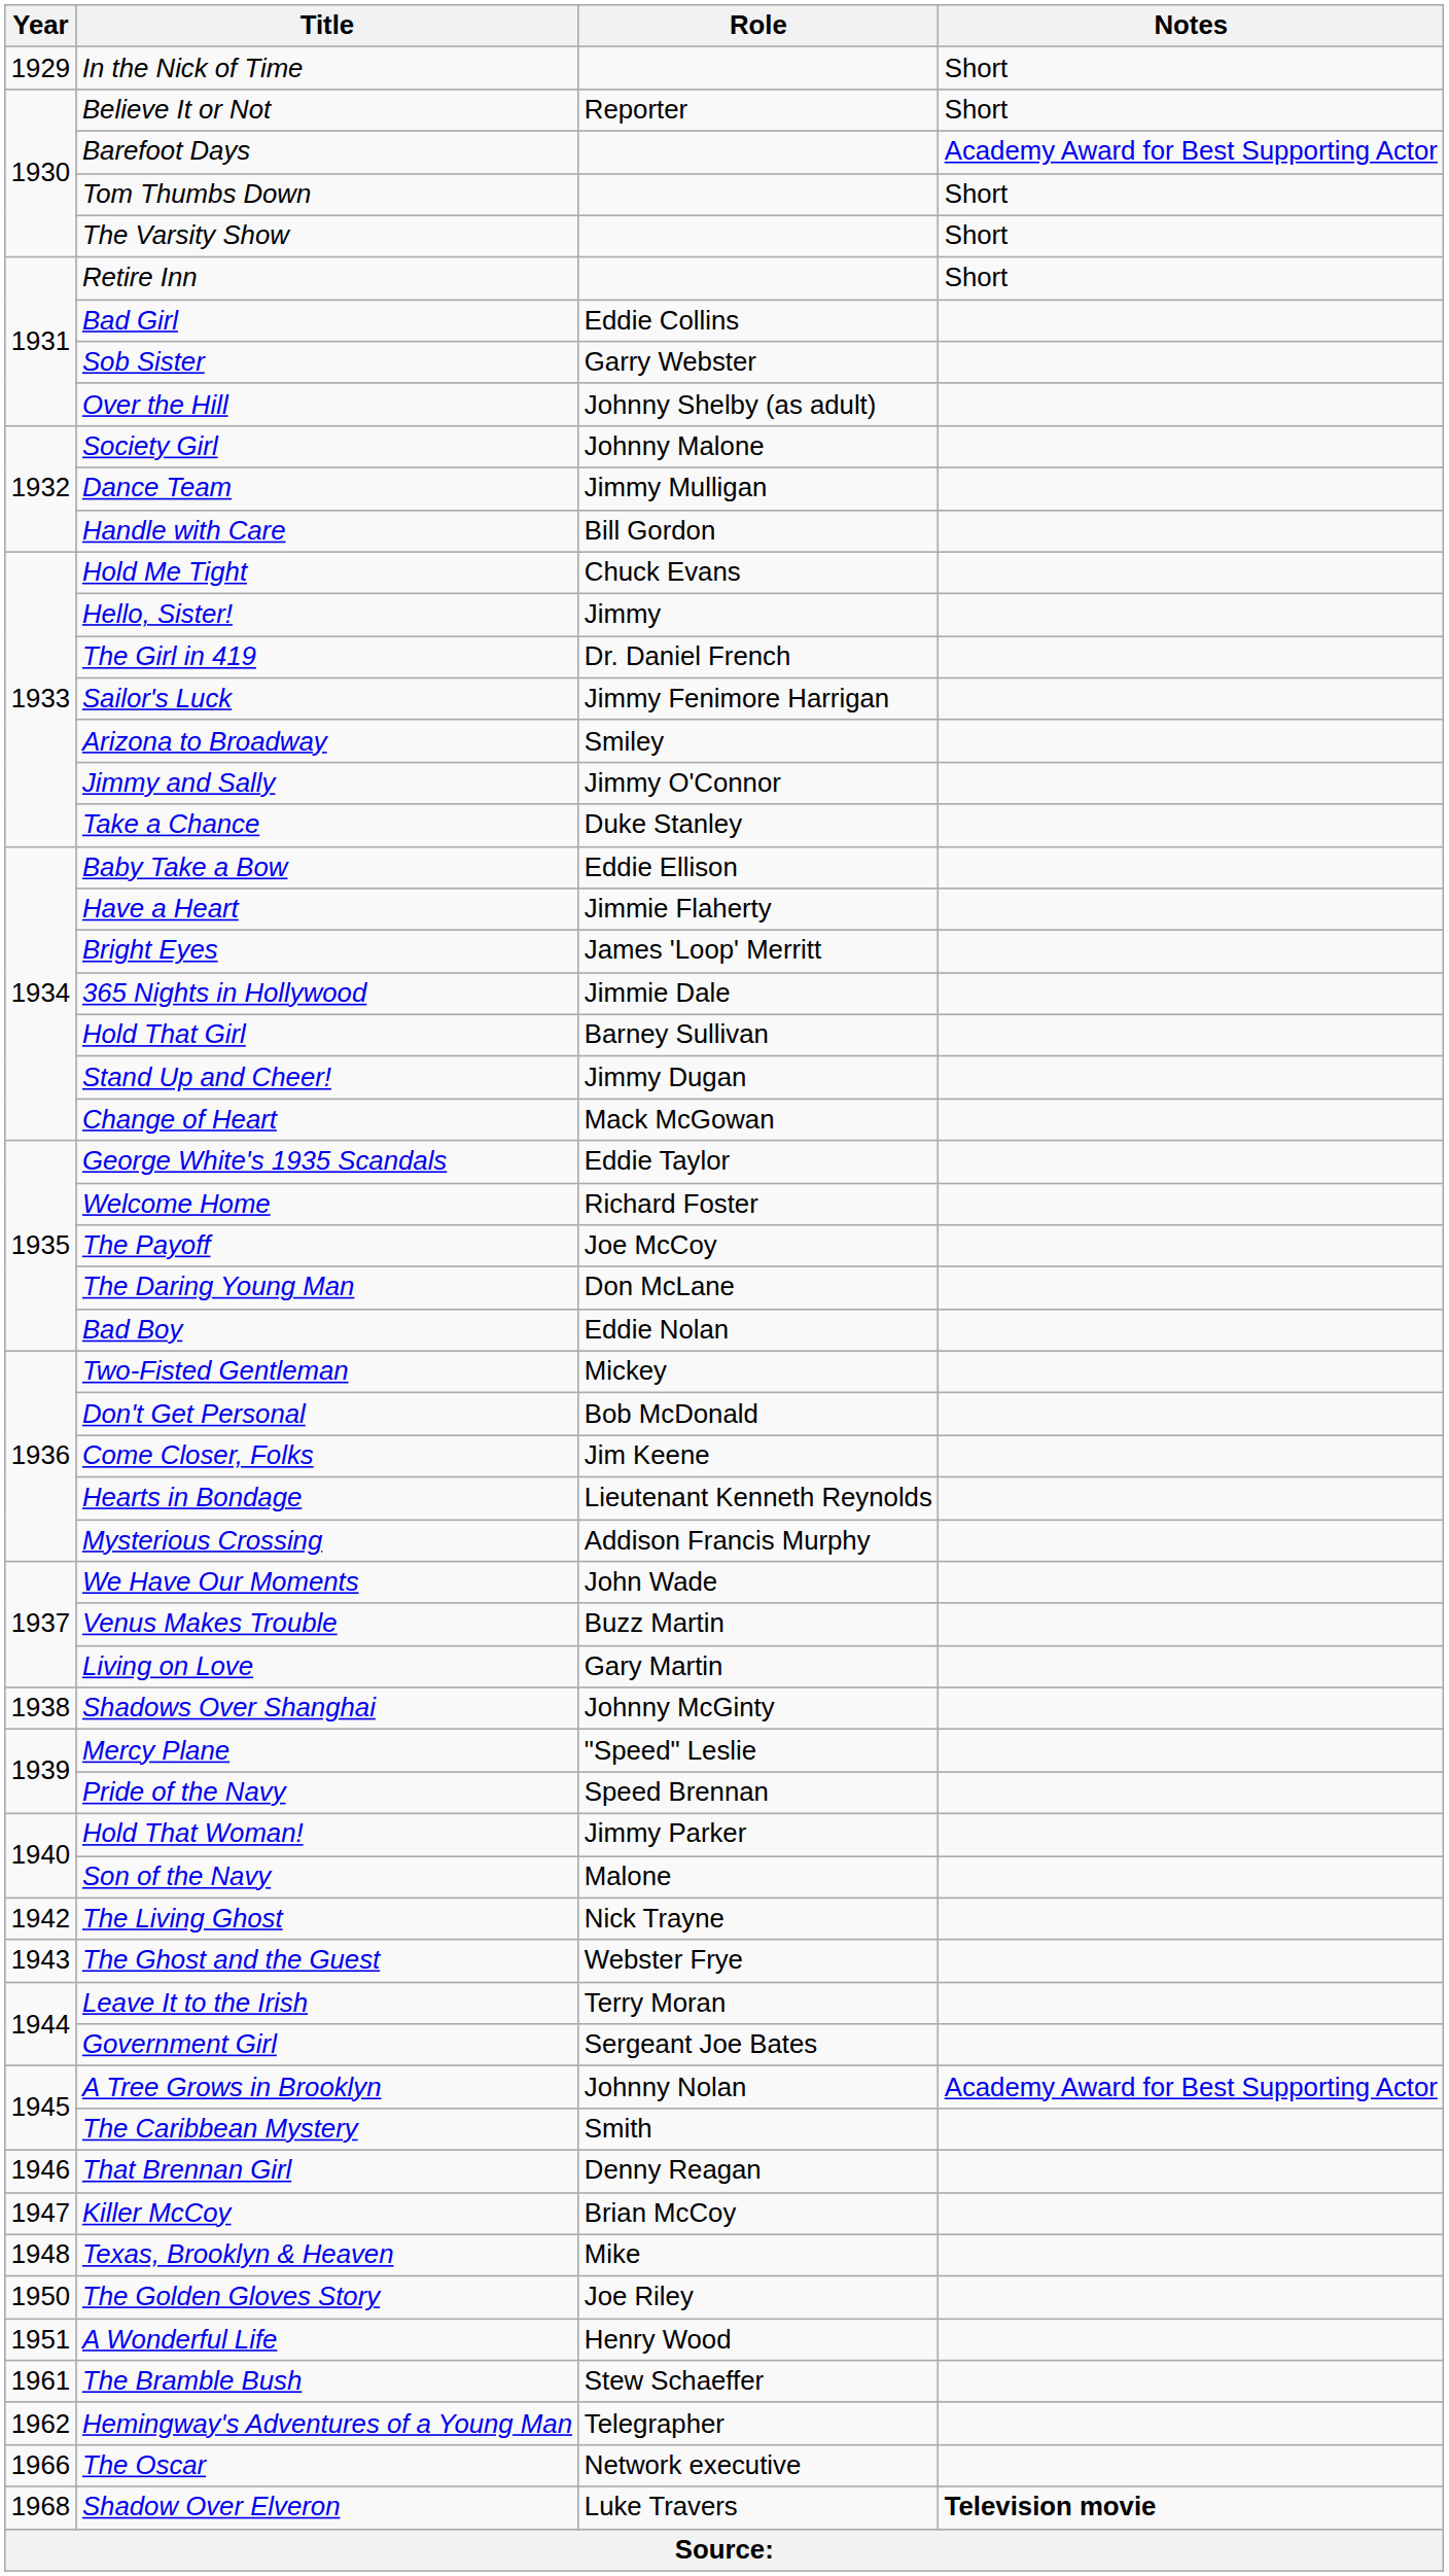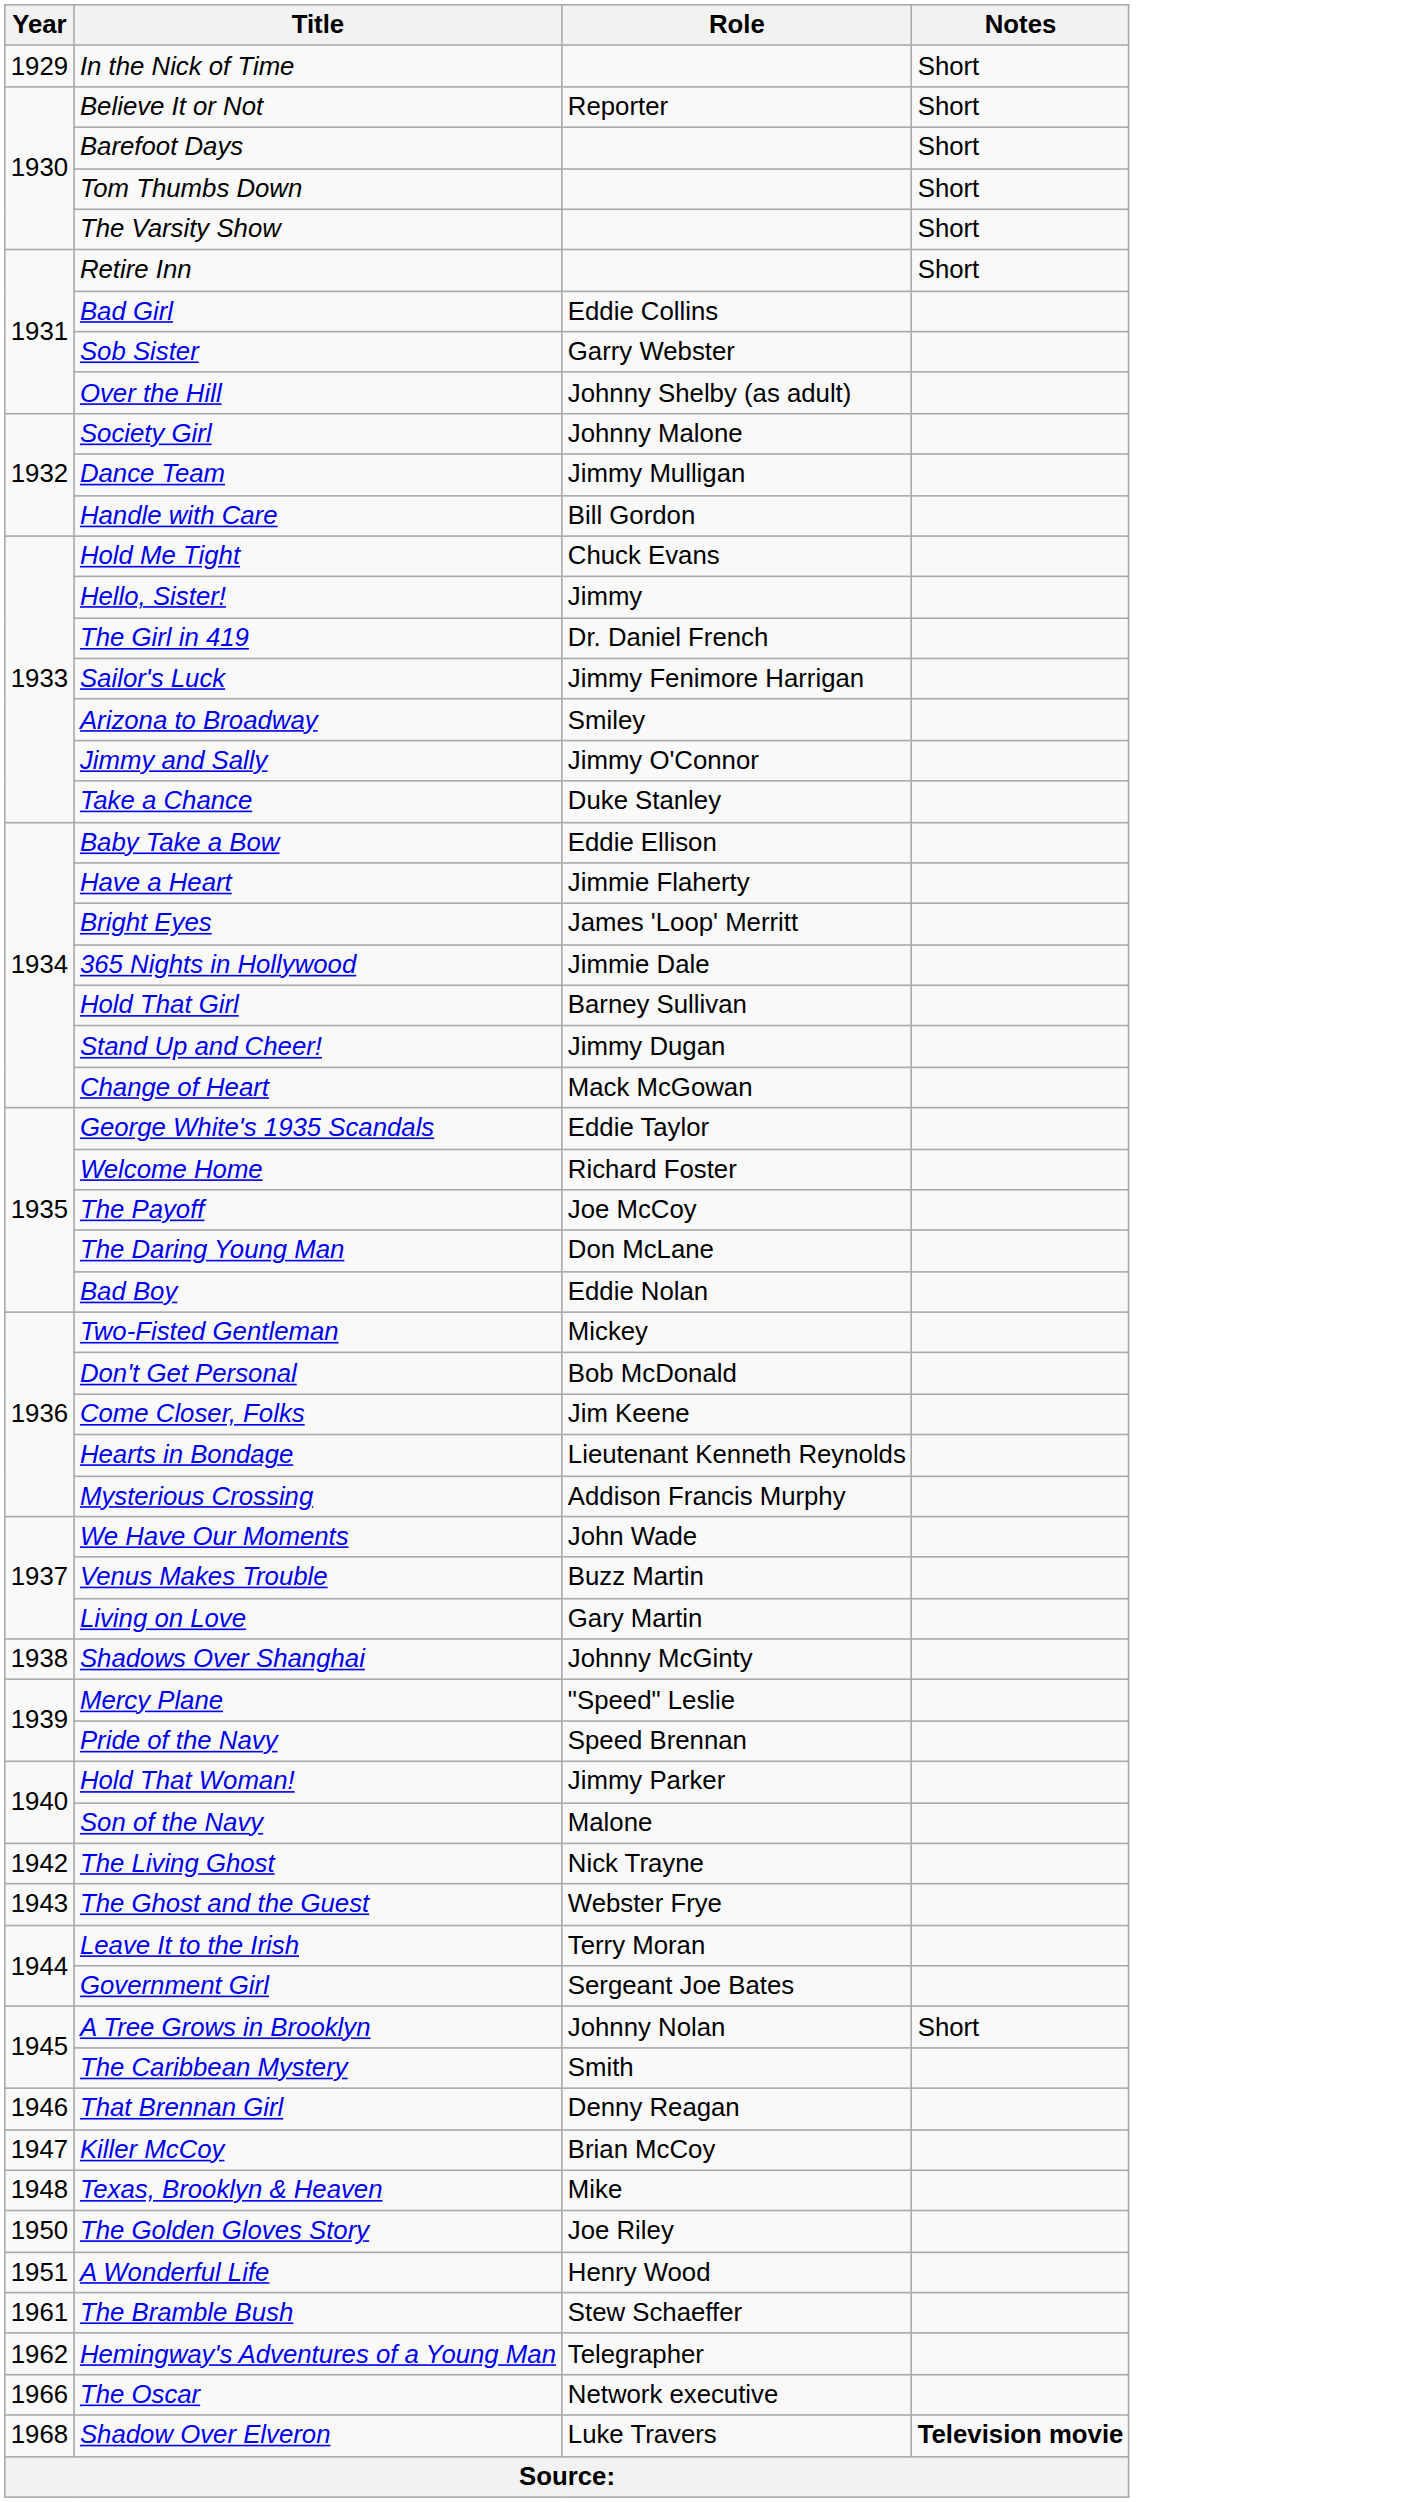Barefoot Days | Notes: Academy Award for Best Supporting Actor -> Short
A Tree Grows in Brooklyn | Notes: Academy Award for Best Supporting Actor -> Short
